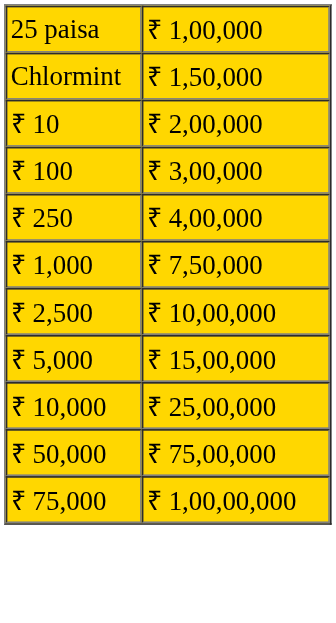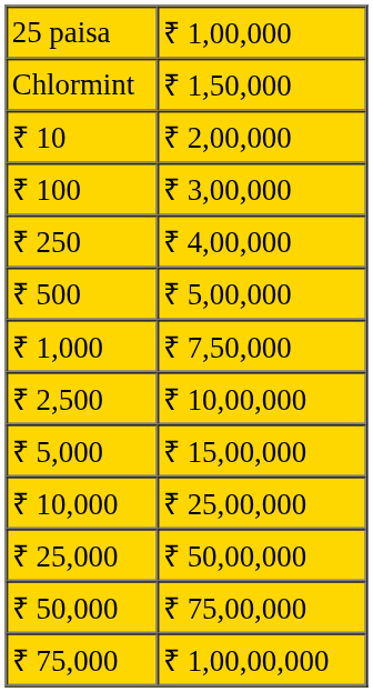+ row: ₹ 500 | ₹ 5,00,000
+ row: ₹ 25,000 | ₹ 50,00,000
